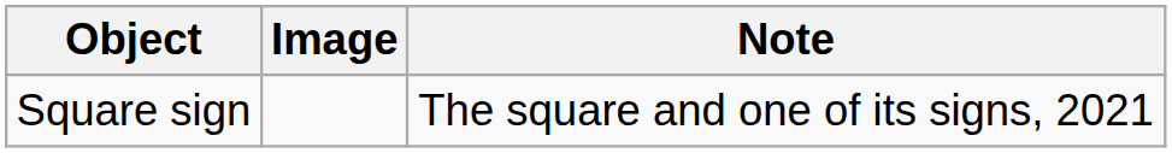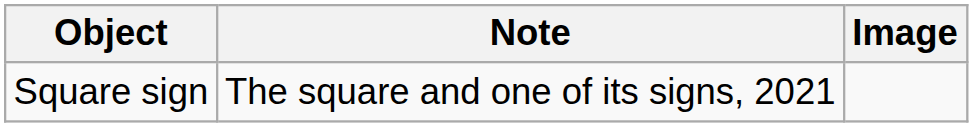columns swapped: Image <-> Note
